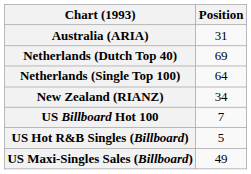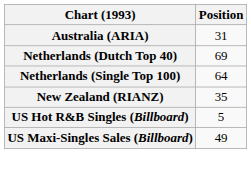New Zealand (RIANZ) | Position: 34 -> 35
- row: US Billboard Hot 100 | 7
